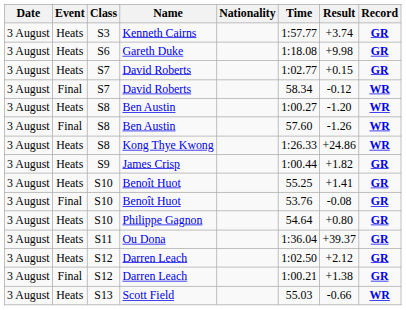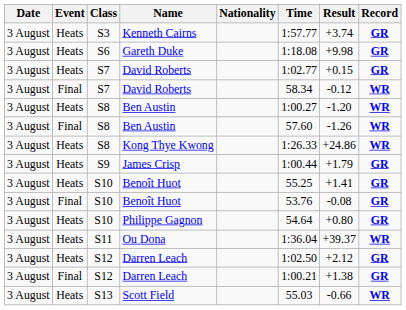James Crisp | Result: +1.82 -> +1.79
Ou Dona | Record: GR -> WR
